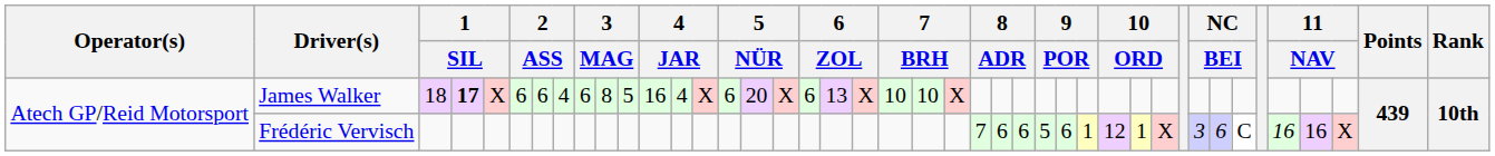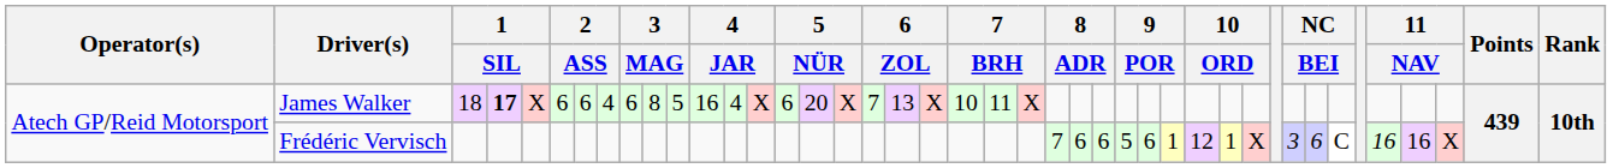James Walker | column 18: 6 -> 7
James Walker | column 22: 10 -> 11
